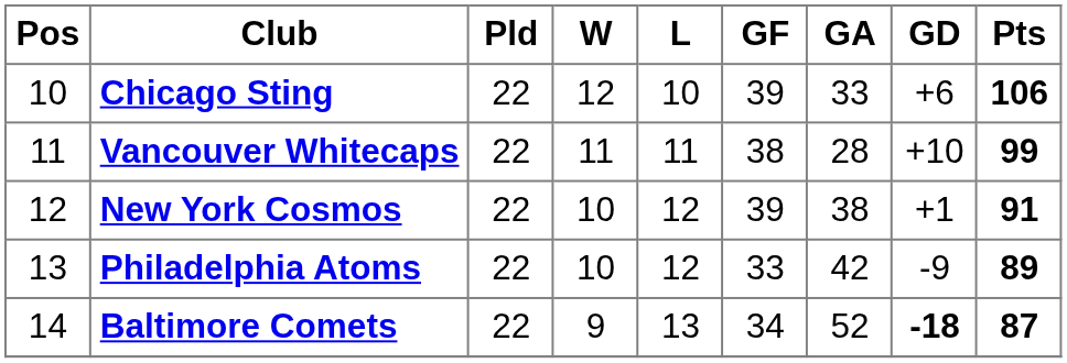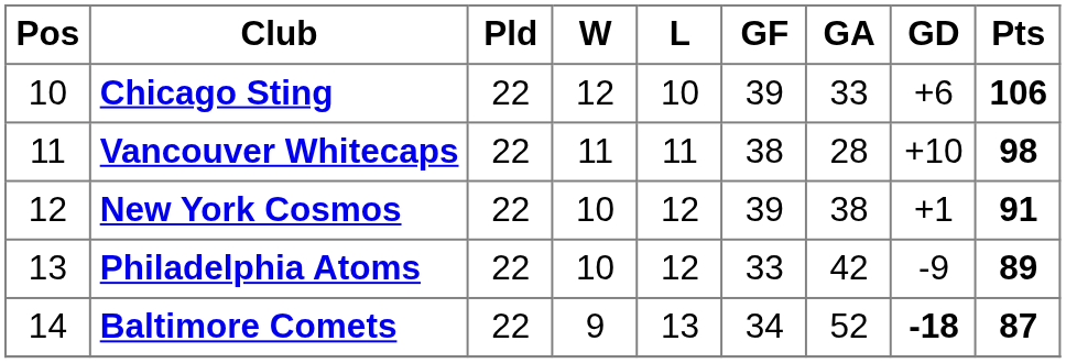Vancouver Whitecaps | Pts: 99 -> 98
